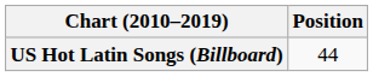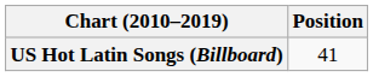US Hot Latin Songs (Billboard) | Position: 44 -> 41
